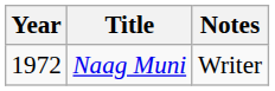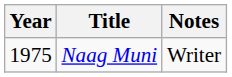Naag Muni | Year: 1972 -> 1975
